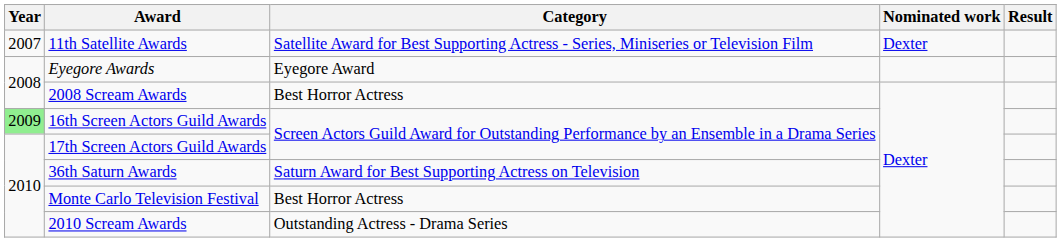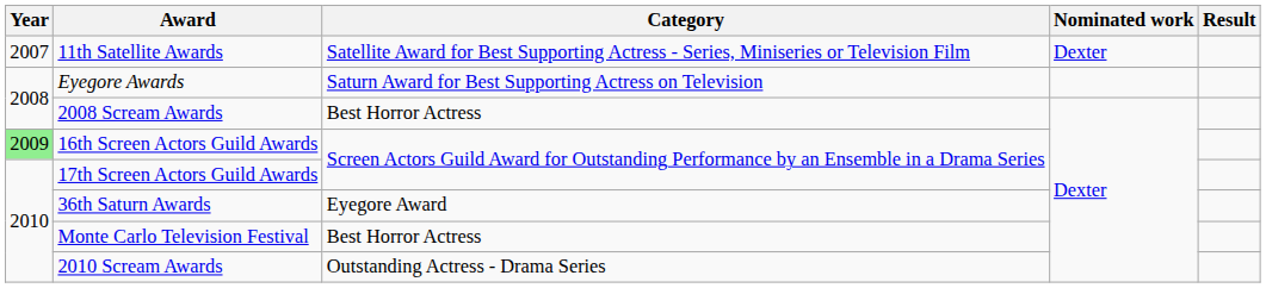Eyegore Awards | Category: Eyegore Award -> Saturn Award for Best Supporting Actress on Television
36th Saturn Awards | Category: Saturn Award for Best Supporting Actress on Television -> Eyegore Award
